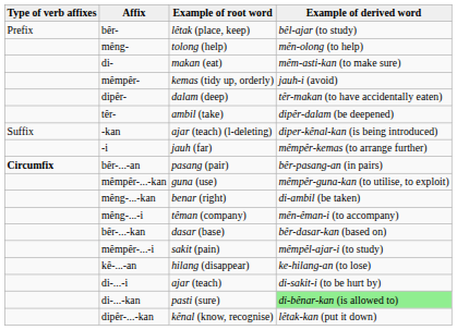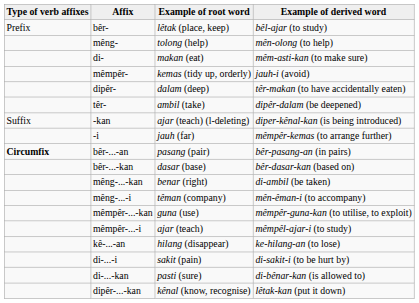rows swapped: bêr-...-kan <-> mêmpêr-...-kan
mêmpêr-...-i | Example of root word: sakit (pain) -> ajar (teach)
di-...-i | Example of root word: ajar (teach) -> sakit (pain)
di-...-kan | Example of derived word: lightgreen background -> no background
